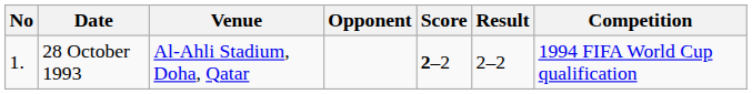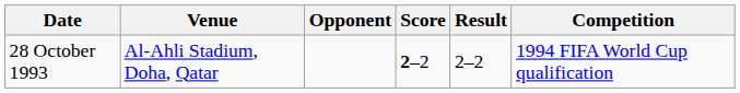- column: No | 1.
